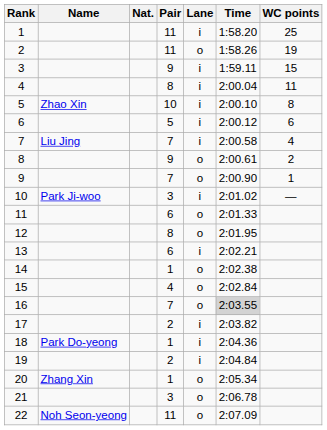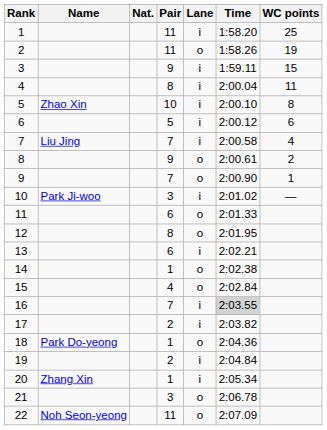16 | Lane: o -> i
18 | Lane: i -> o
20 | Lane: o -> i
